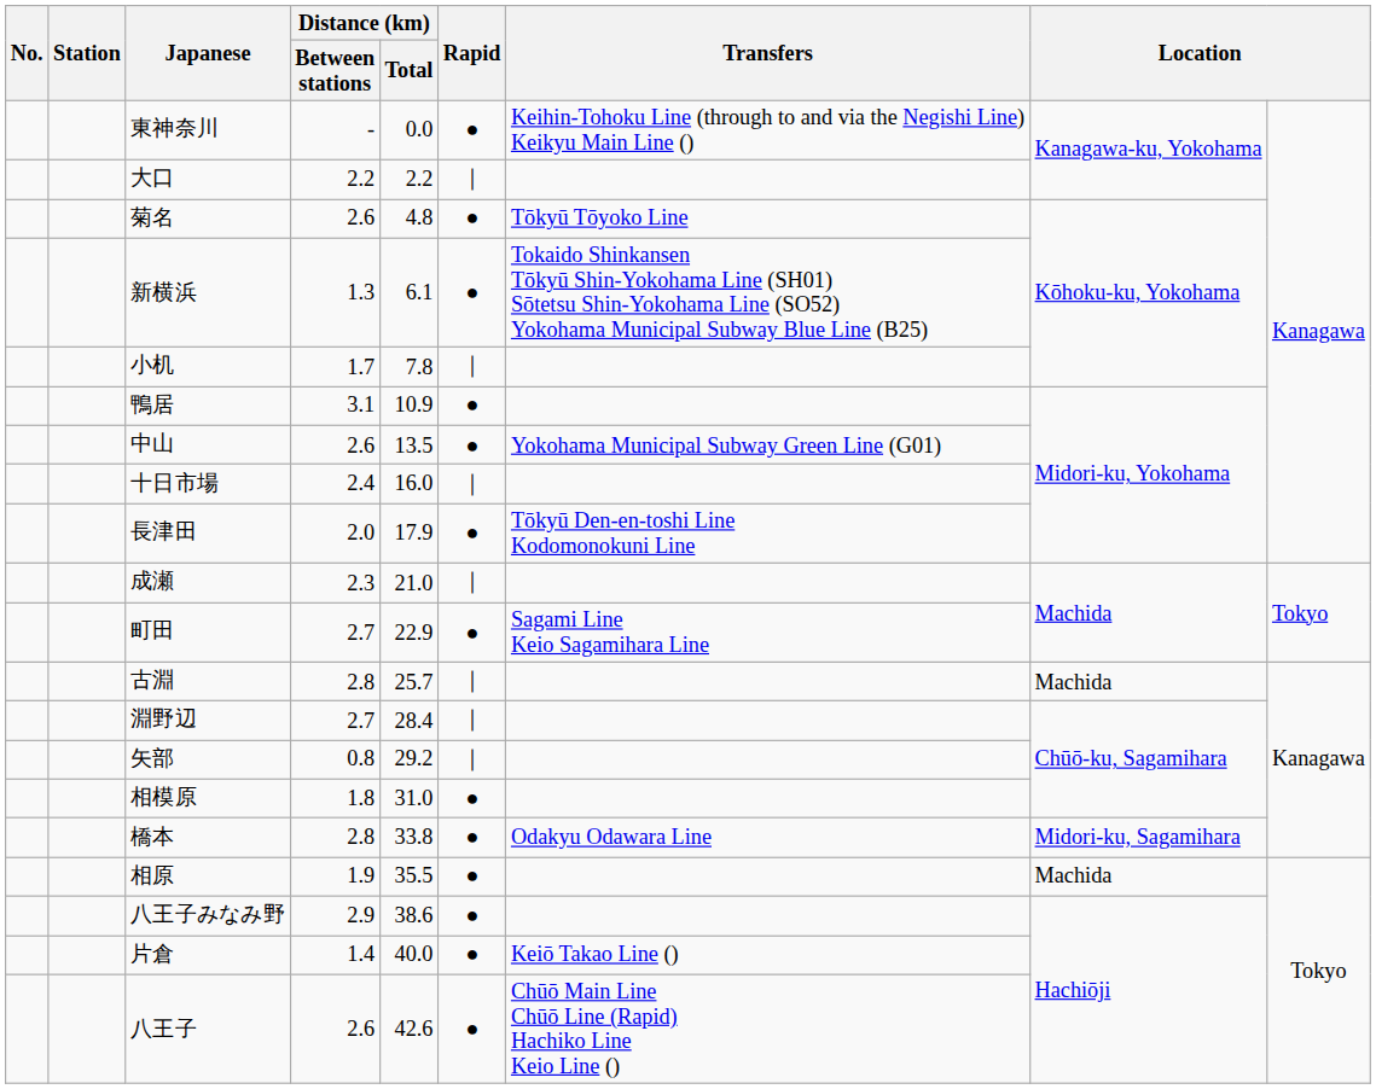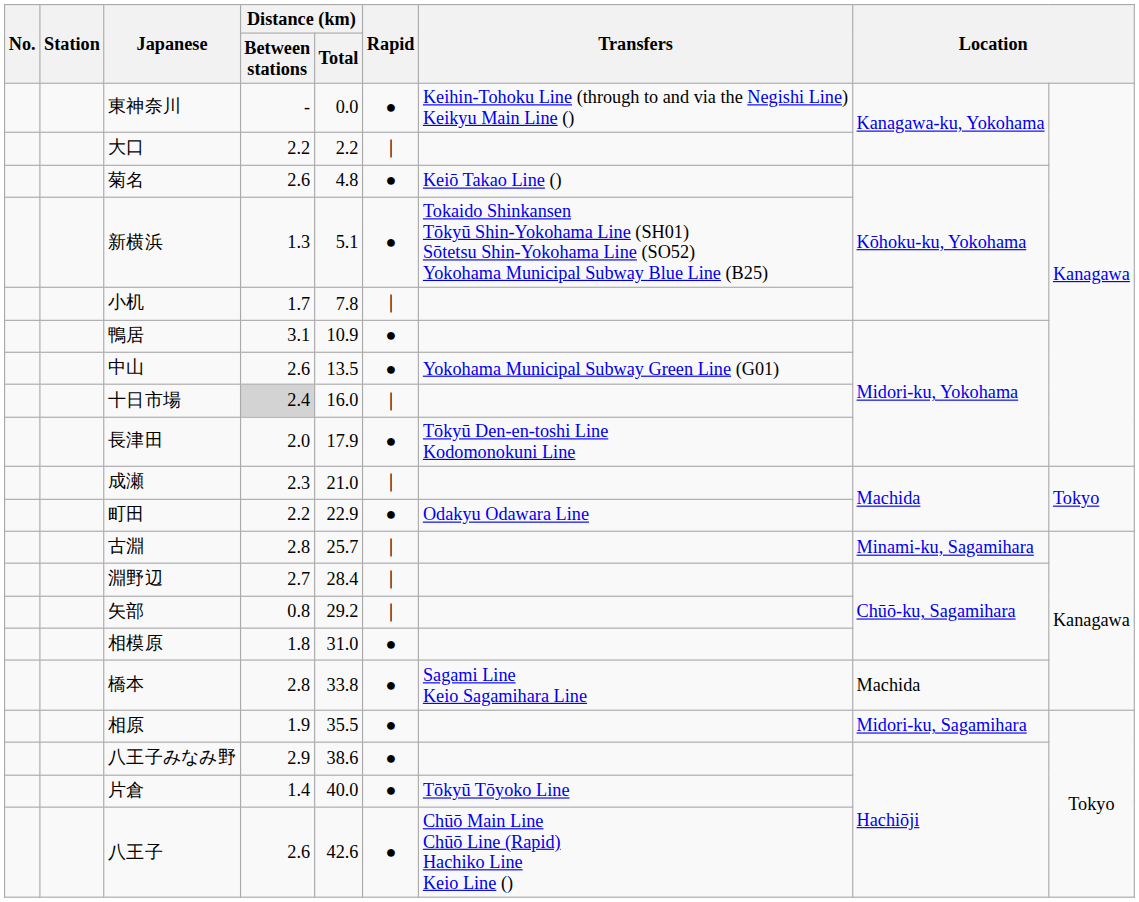菊名 | Transfers: Tōkyū Tōyoko Line -> Keiō Takao Line ()
新横浜 | Distance (km) / Total: 6.1 -> 5.1
十日市場 | Distance (km) / Between stations: no background -> lightgrey background
町田 | Distance (km) / Between stations: 2.7 -> 2.2
町田 | Transfers: Sagami Line Keio Sagamihara Line -> Odakyu Odawara Line
古淵 | column 8: Machida -> Minami-ku, Sagamihara
橋本 | Transfers: Odakyu Odawara Line -> Sagami Line Keio Sagamihara Line
橋本 | column 8: Midori-ku, Sagamihara -> Machida
相原 | column 8: Machida -> Midori-ku, Sagamihara
片倉 | Transfers: Keiō Takao Line () -> Tōkyū Tōyoko Line
